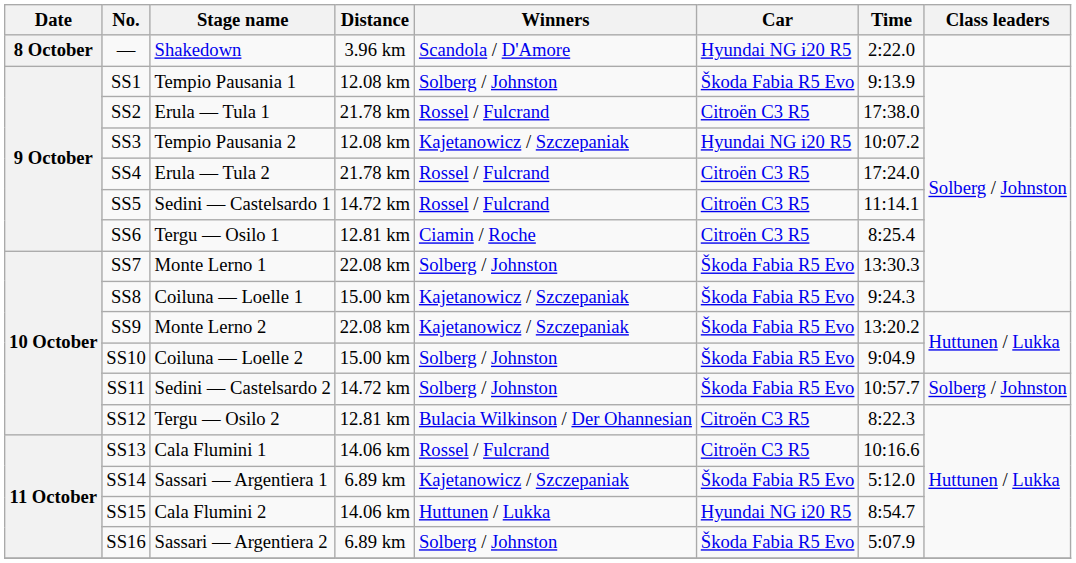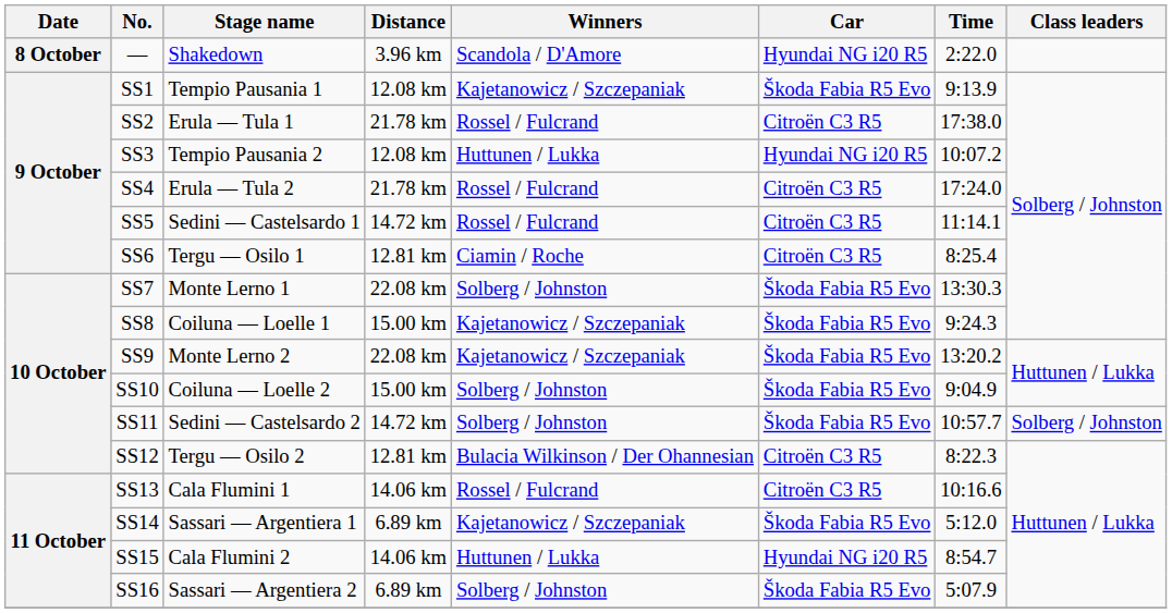SS1 | Winners: Solberg / Johnston -> Kajetanowicz / Szczepaniak
SS3 | Winners: Kajetanowicz / Szczepaniak -> Huttunen / Lukka
